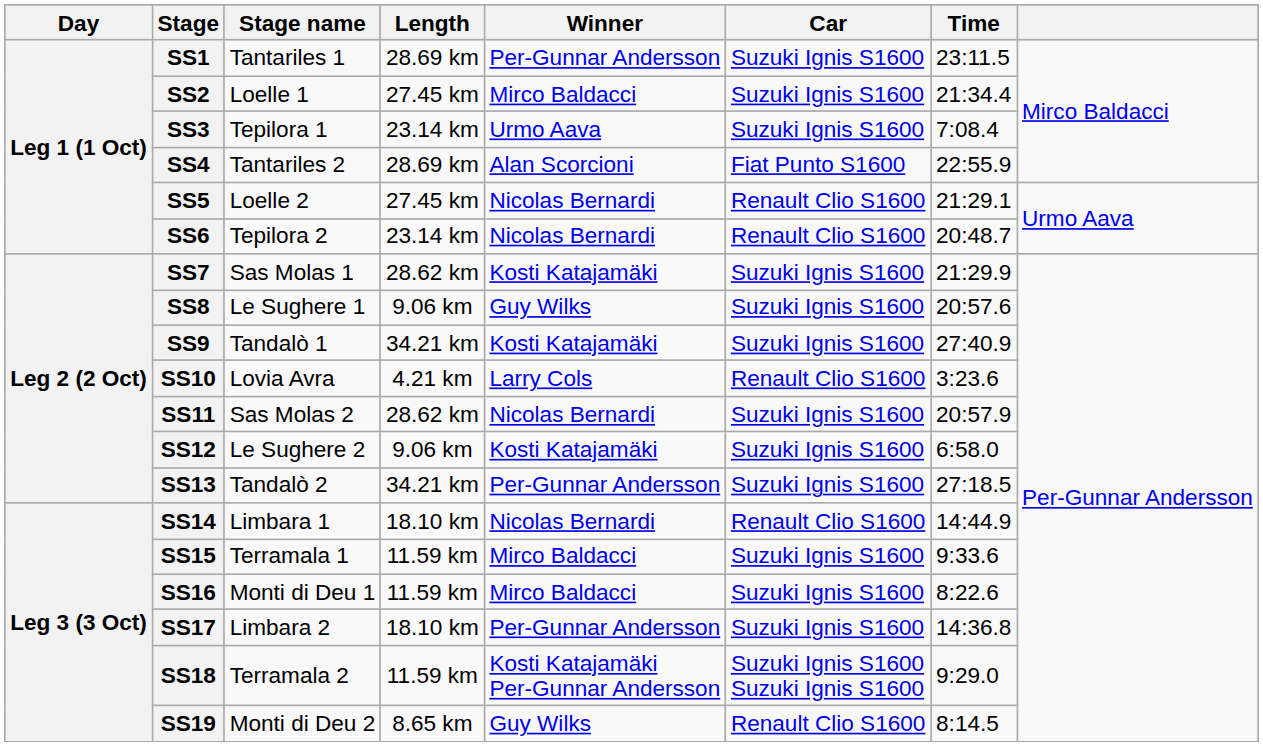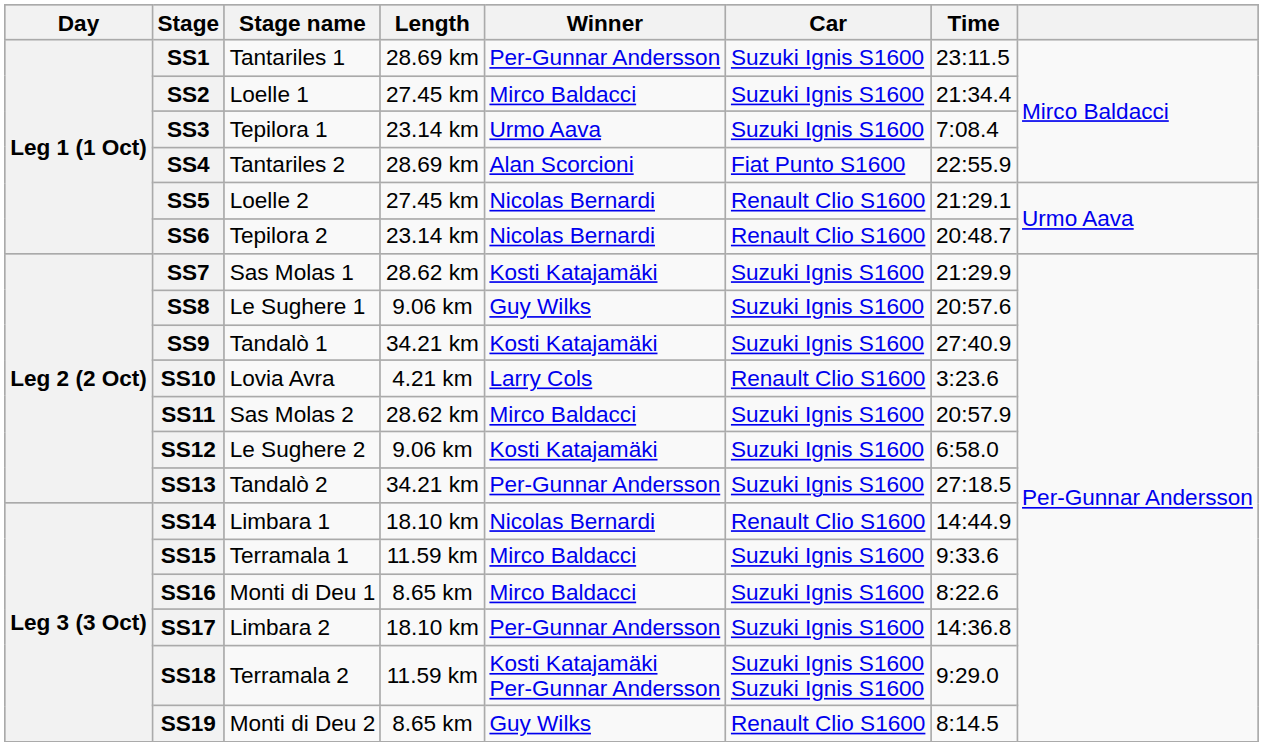SS11 | Winner: Nicolas Bernardi -> Mirco Baldacci
SS16 | Length: 11.59 km -> 8.65 km
